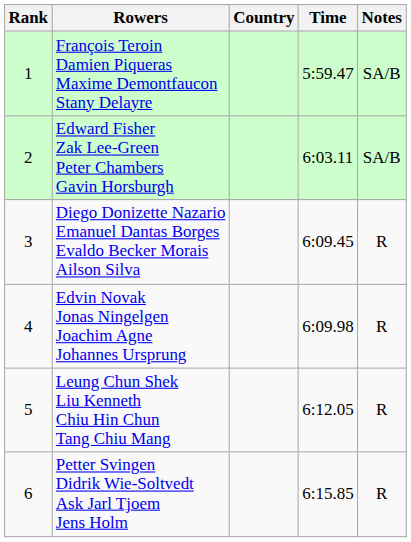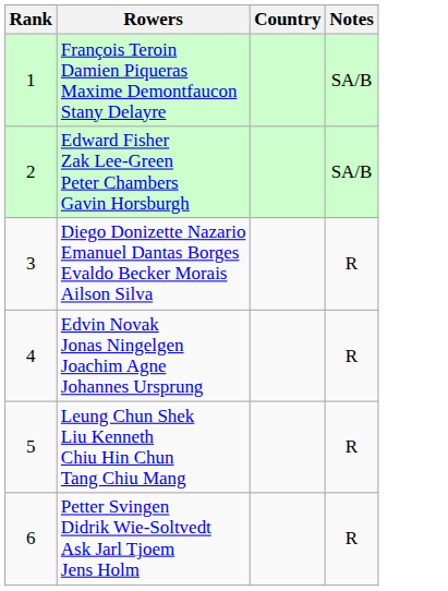- column: Time | 5:59.47 | 6:03.11 | 6:09.45 | 6:09.98 | 6:12.05 | 6:15.85
